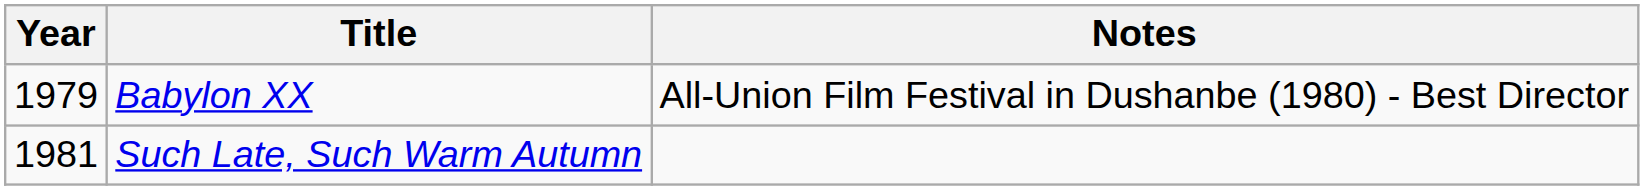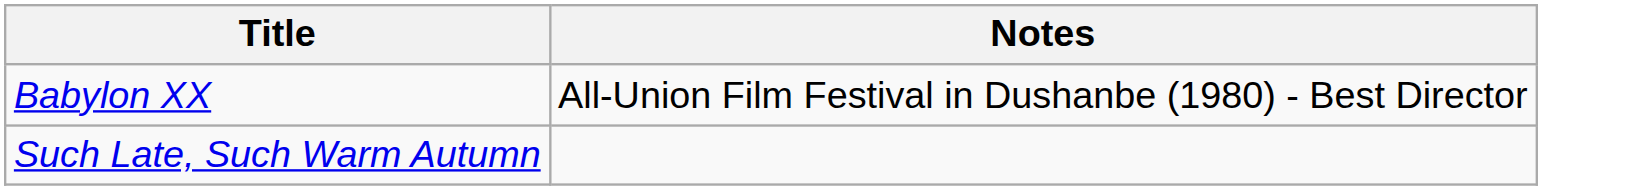- column: Year | 1979 | 1981
